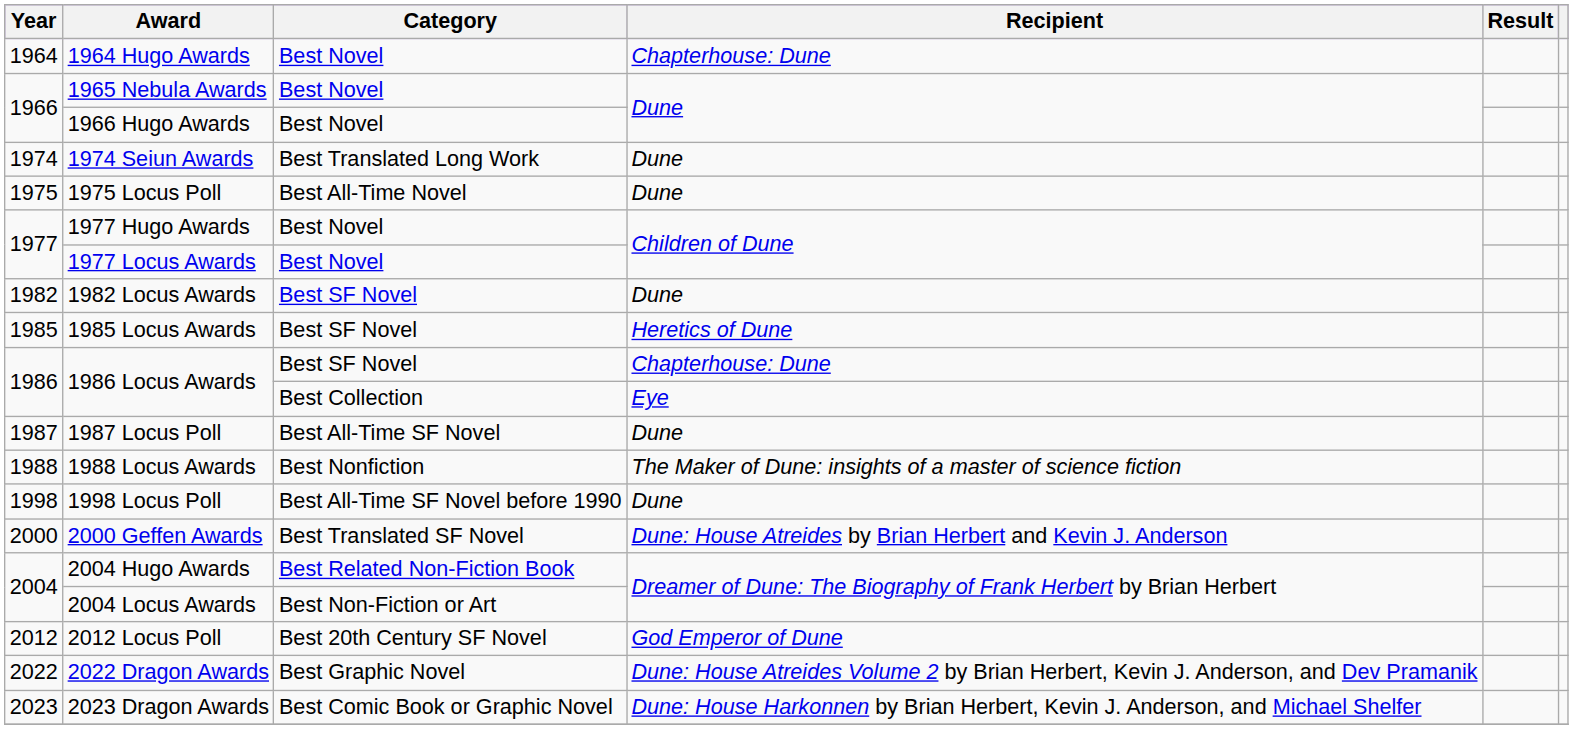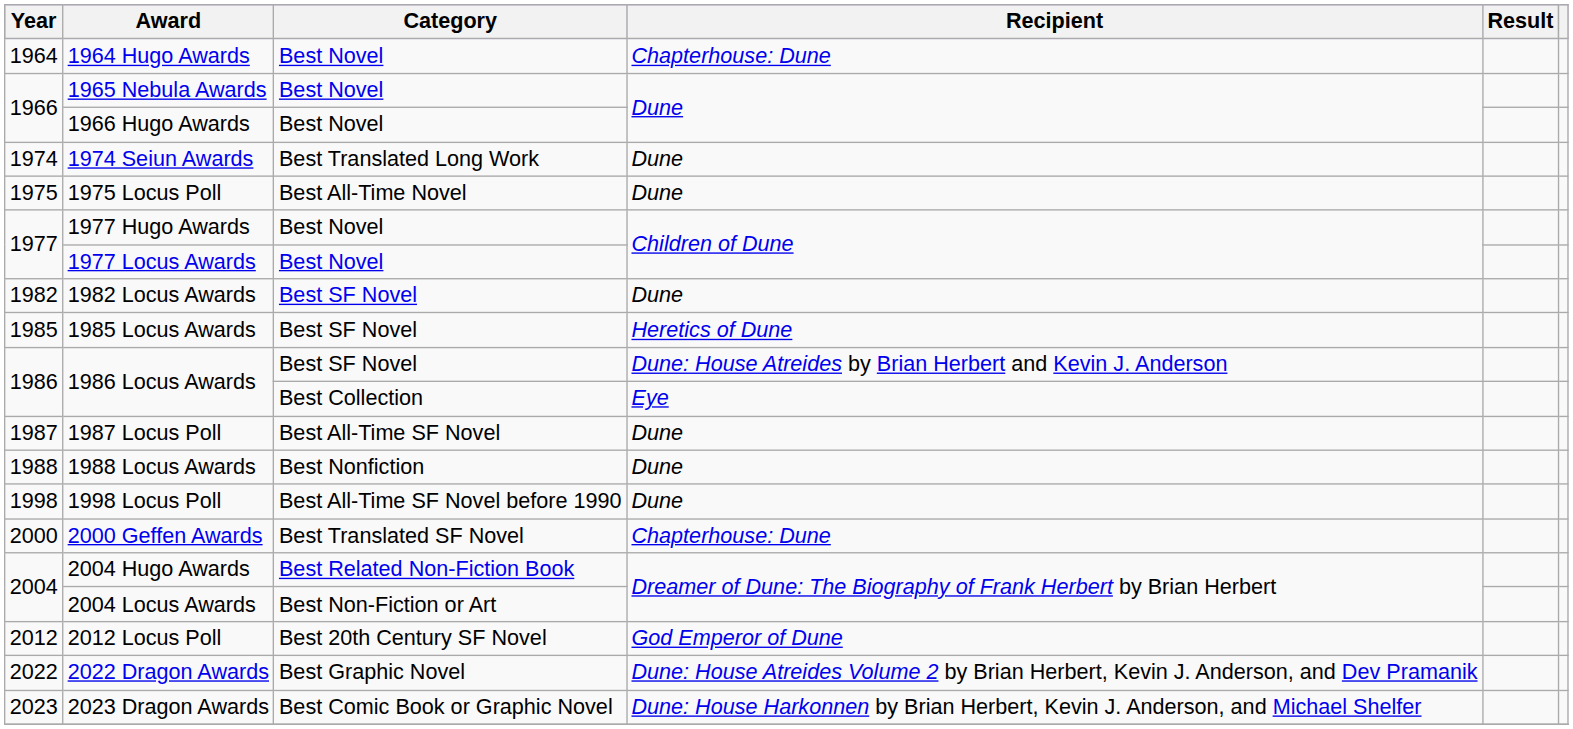1986 Locus Awards / Best SF Novel | Recipient: Chapterhouse: Dune -> Dune: House Atreides by Brian Herbert and Kevin J. Anderson
1988 Locus Awards | Recipient: The Maker of Dune: insights of a master of science fiction -> Dune
2000 Geffen Awards | Recipient: Dune: House Atreides by Brian Herbert and Kevin J. Anderson -> Chapterhouse: Dune
